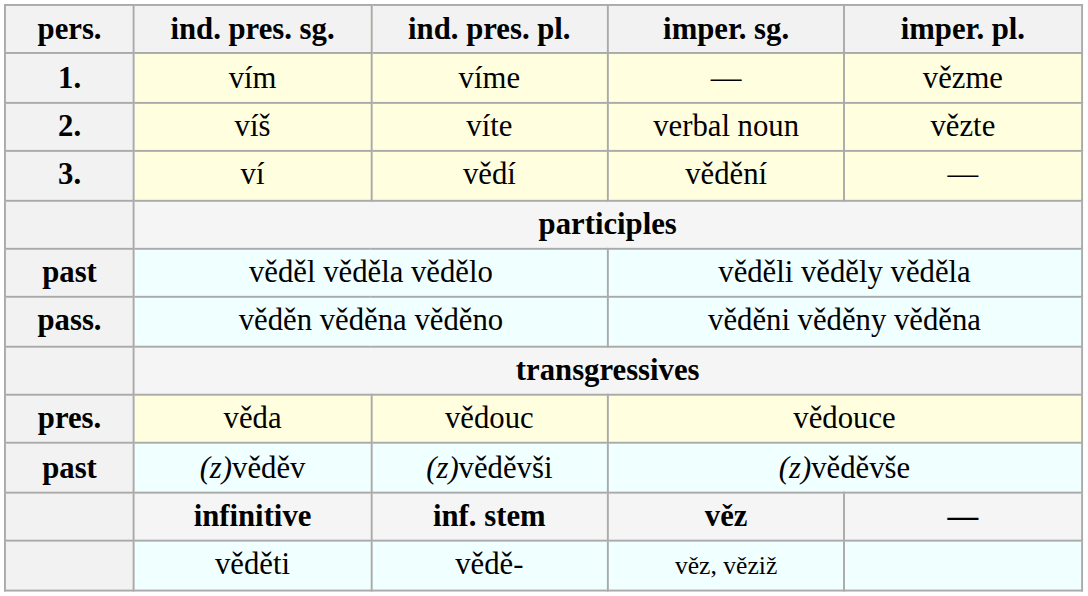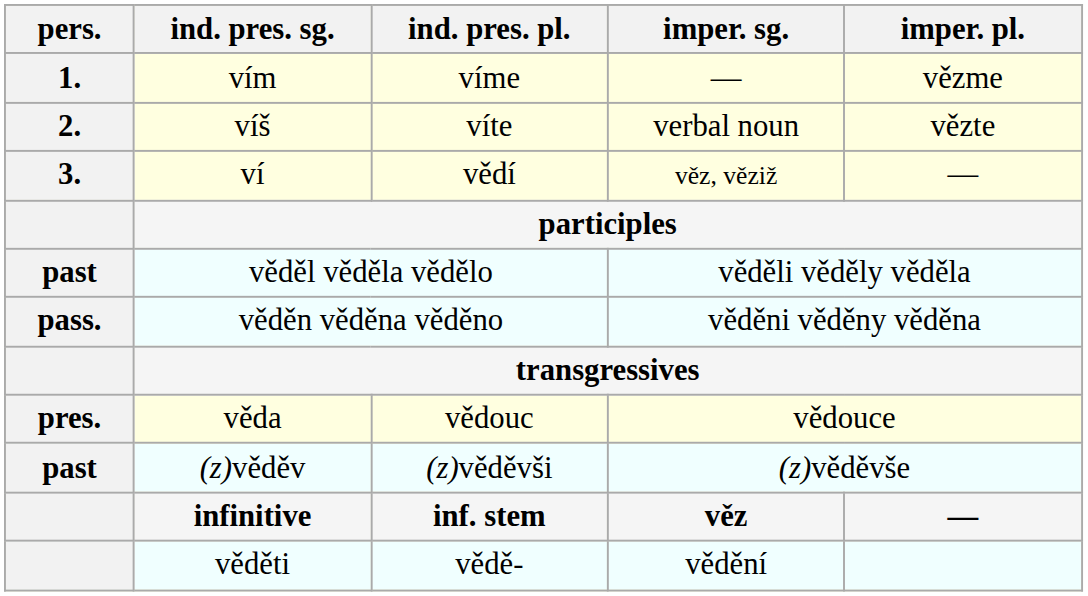ví | imper. sg.: vědění -> věz, věziž
věděti | imper. sg.: věz, věziž -> vědění
